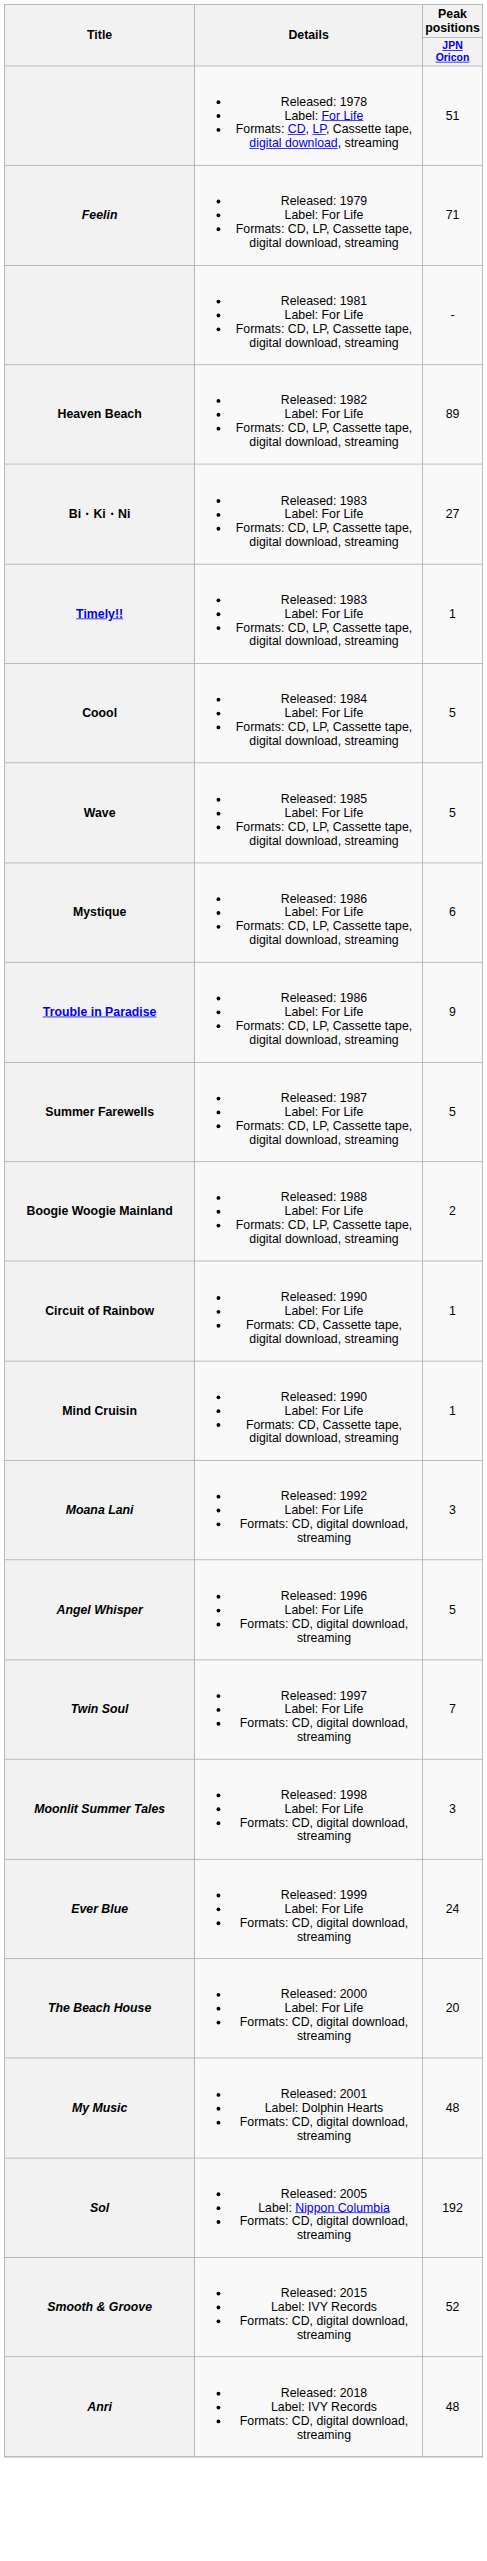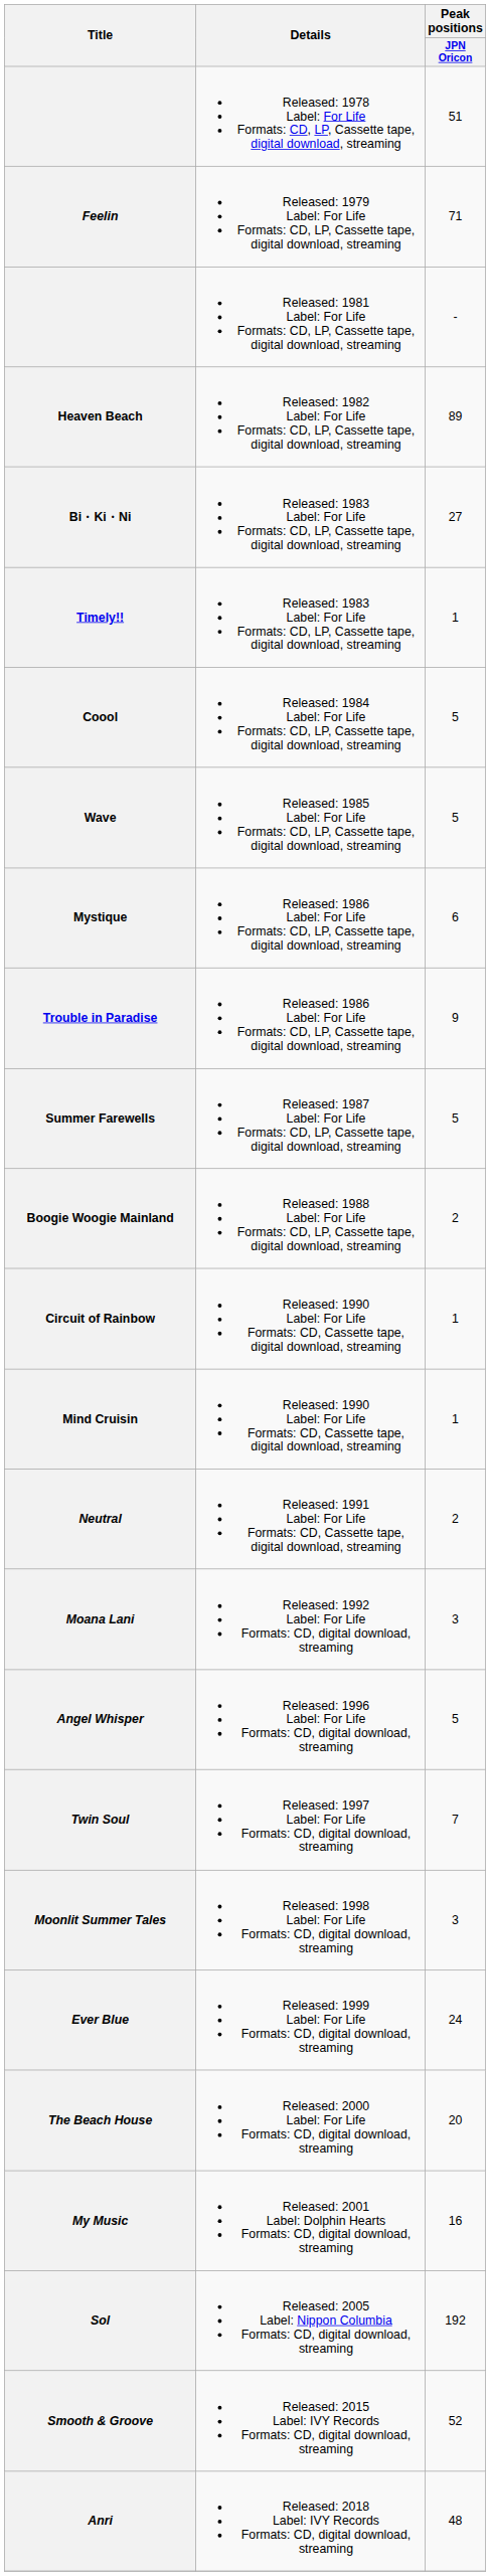+ row: Neutral | Released: 1991 Label: For Life Formats: CD, Cassette tape, digital download, streaming | 2
My Music | Peak positions / JPN Oricon: 48 -> 16
